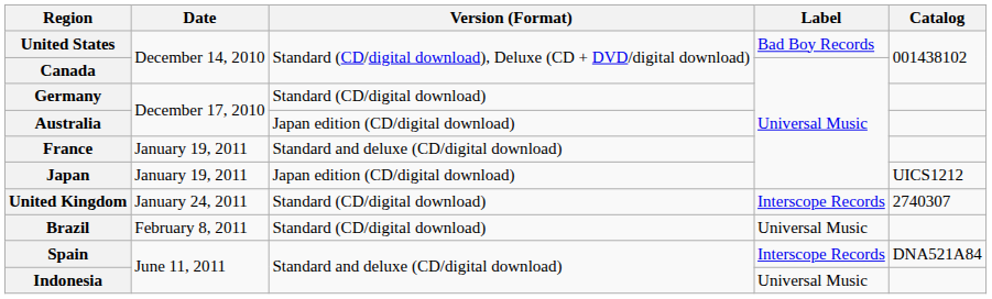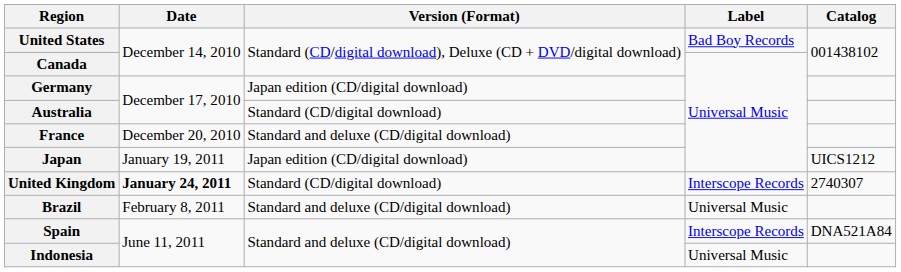Germany | Version (Format): Standard (CD/digital download) -> Japan edition (CD/digital download)
Australia | Version (Format): Japan edition (CD/digital download) -> Standard (CD/digital download)
France | Date: January 19, 2011 -> December 20, 2010
United Kingdom | Date: normal -> bold
Brazil | Version (Format): Standard (CD/digital download) -> Standard and deluxe (CD/digital download)
